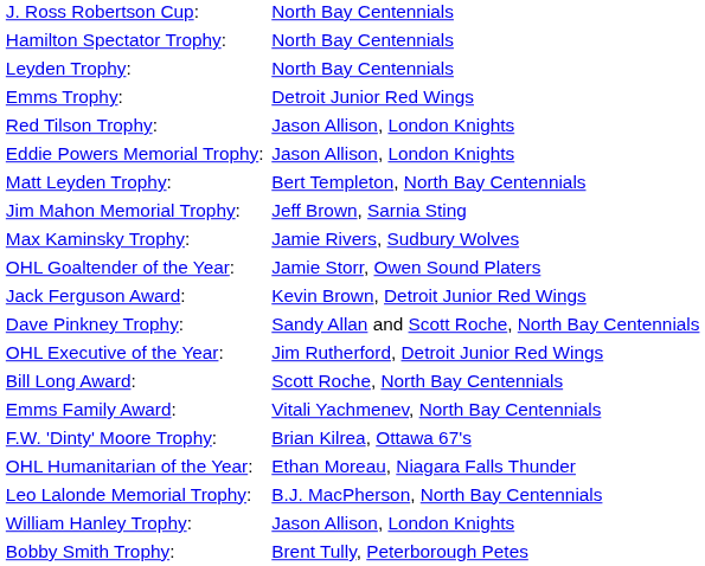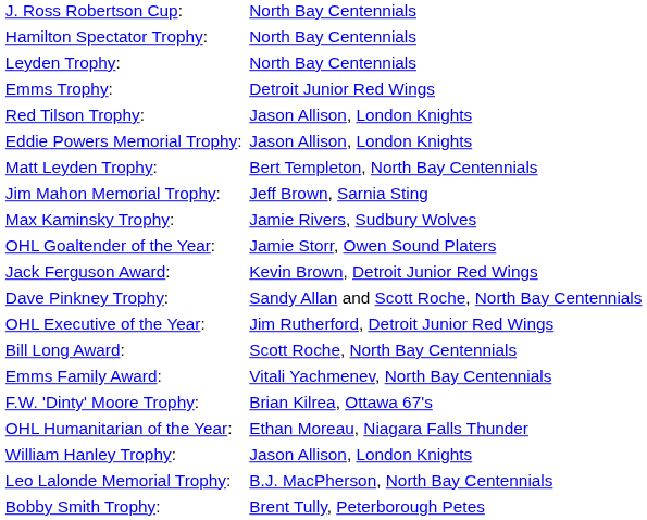rows swapped: William Hanley Trophy: <-> Leo Lalonde Memorial Trophy:
